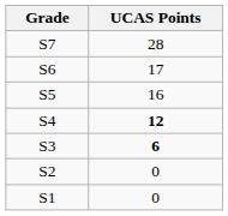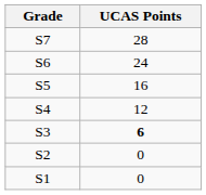S6 | UCAS Points: 17 -> 24
S4 | UCAS Points: bold -> normal
